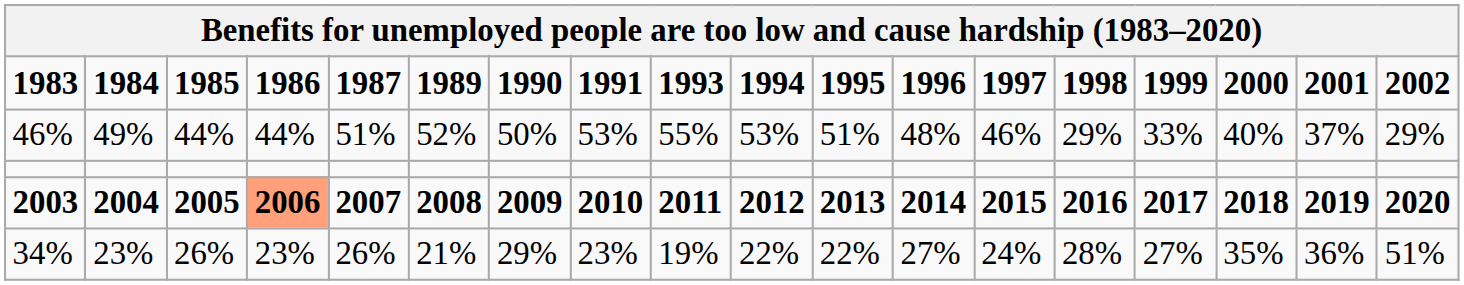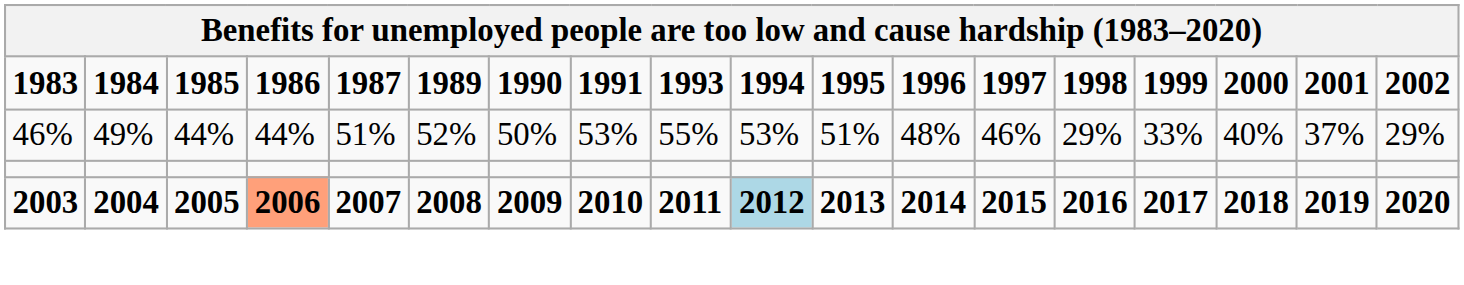2003 | 1994: no background -> lightblue background
- row: 34% | 23% | 26% | 23% | 26% | 21% | 29% | 23% | 19% | 22% | 22% | 27% | 24% | 28% | 27% | 35% | 36% | 51%
